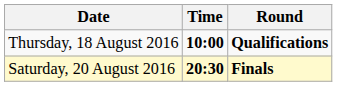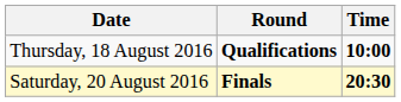columns swapped: Time <-> Round
